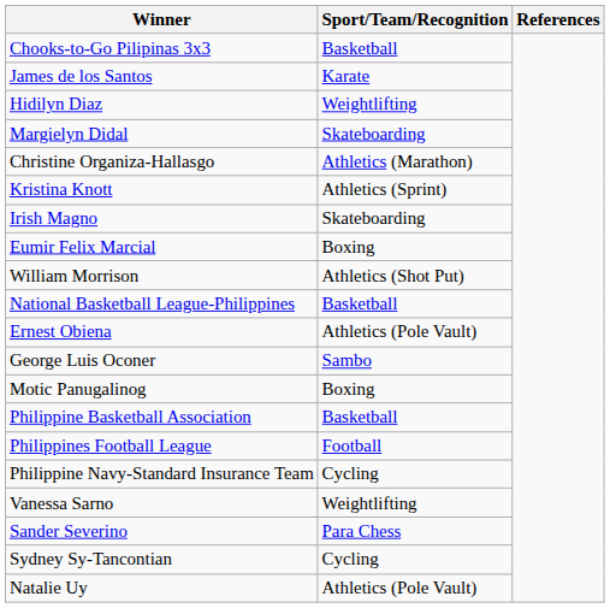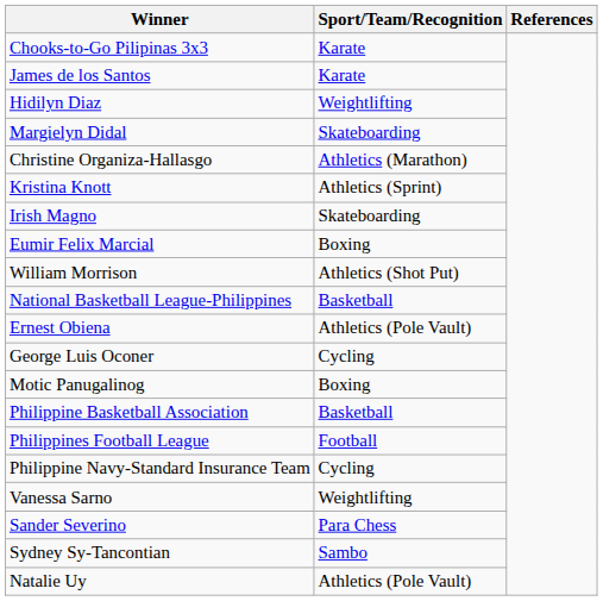Chooks-to-Go Pilipinas 3x3 | Sport/Team/Recognition: Basketball -> Karate
George Luis Oconer | Sport/Team/Recognition: Sambo -> Cycling
Sydney Sy-Tancontian | Sport/Team/Recognition: Cycling -> Sambo
